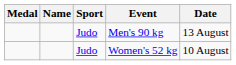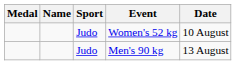rows swapped: Men's 90 kg <-> Women's 52 kg
